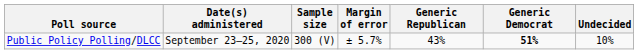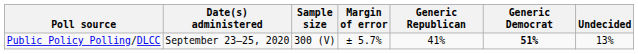Public Policy Polling/DLCC | Generic Republican: 43% -> 41%
Public Policy Polling/DLCC | Undecided: 10% -> 13%
